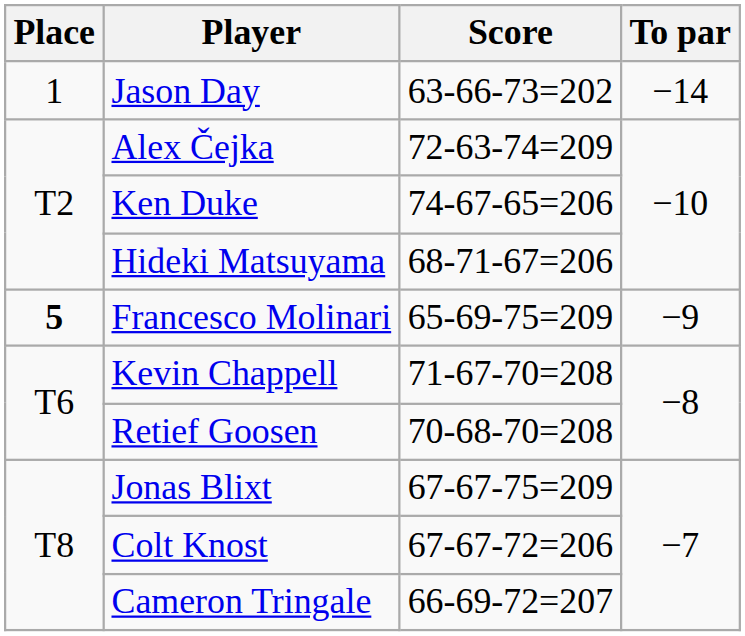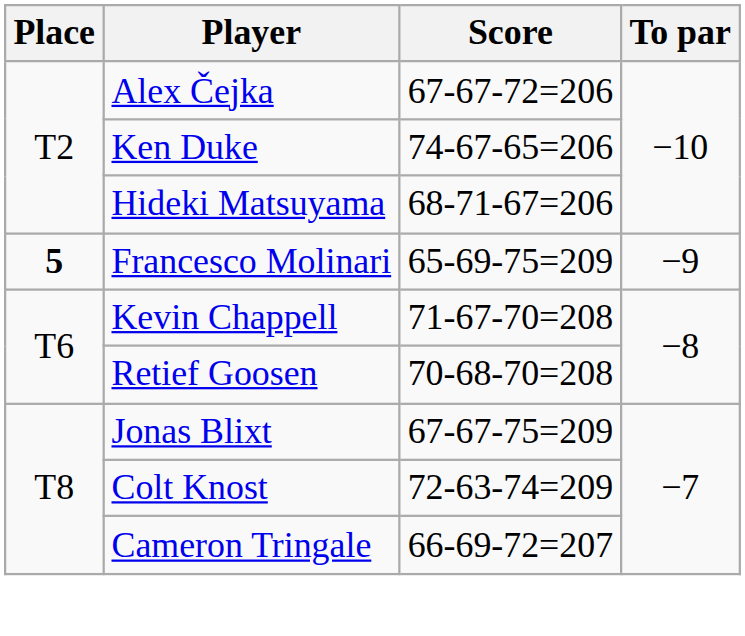- row: 1 | Jason Day | 63-66-73=202 | −14
Alex Čejka | Score: 72-63-74=209 -> 67-67-72=206
Colt Knost | Score: 67-67-72=206 -> 72-63-74=209
